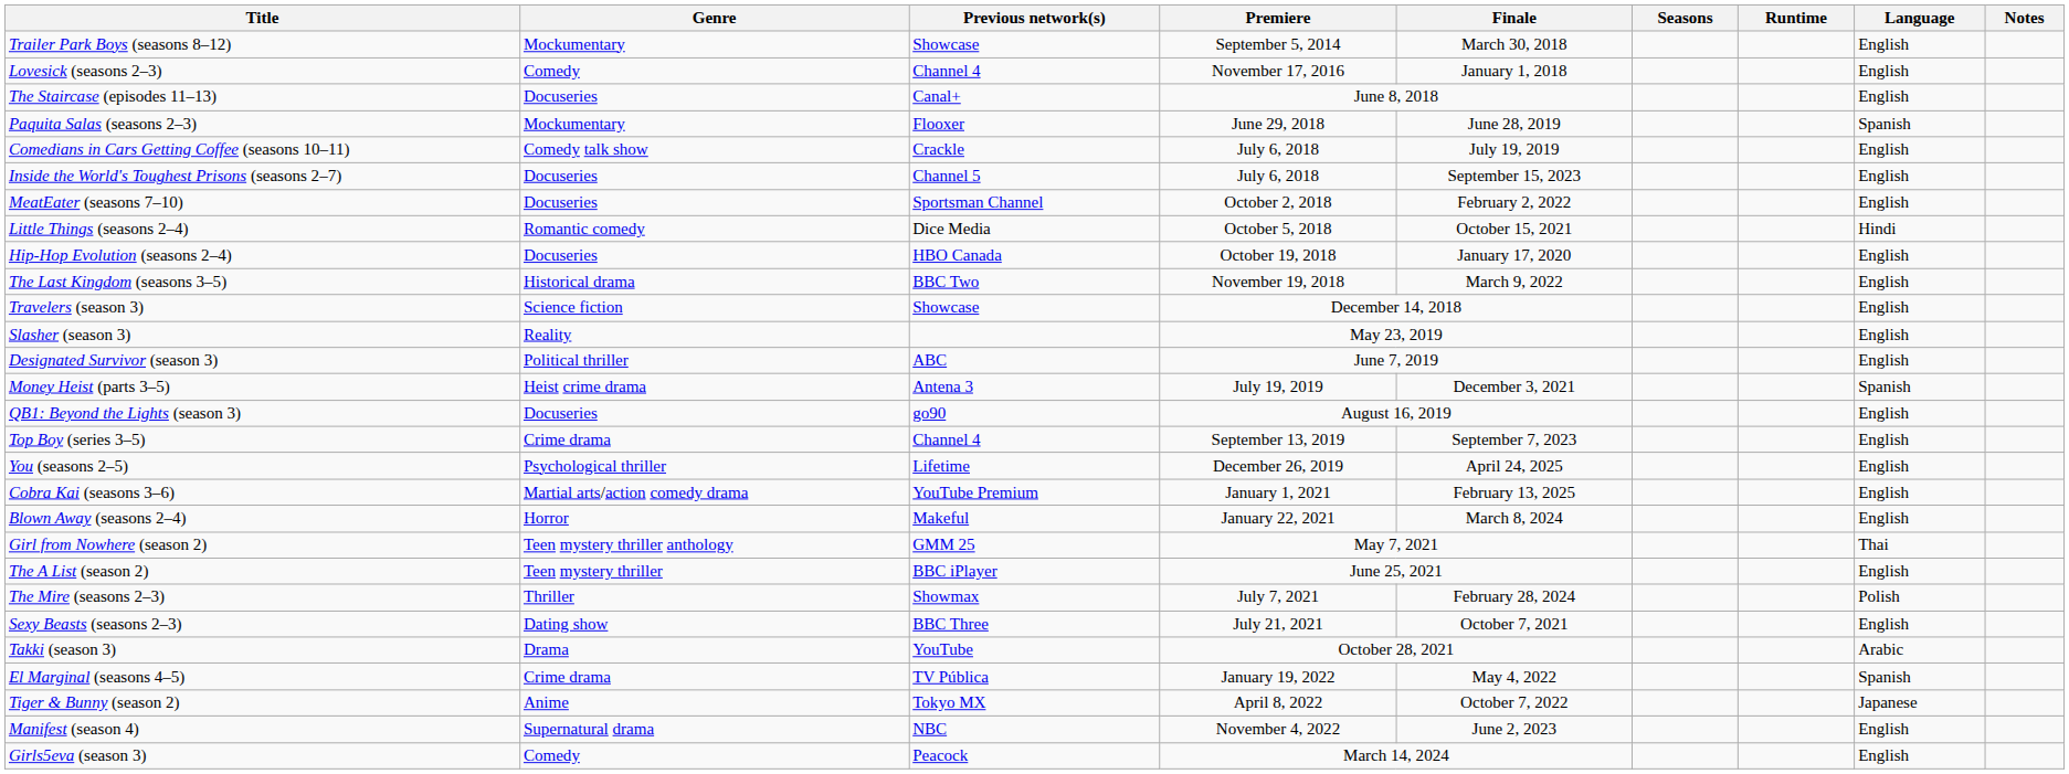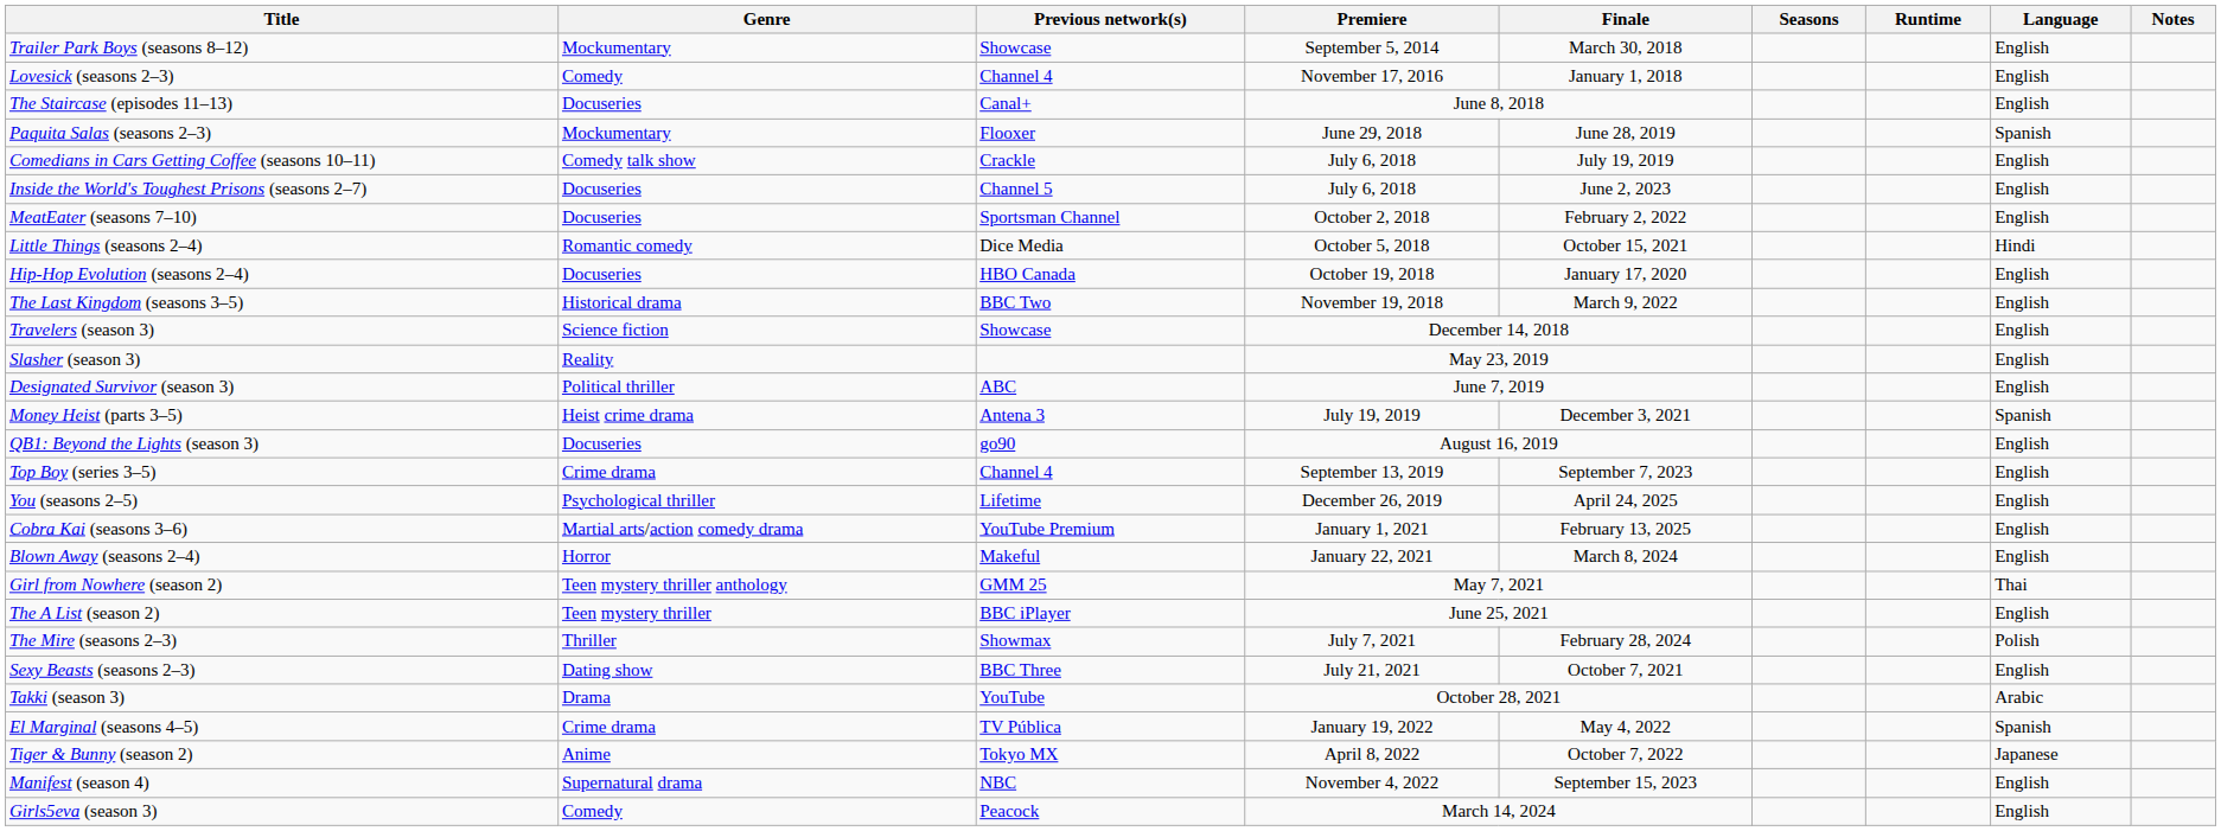Inside the World's Toughest Prisons (seasons 2–7) | Finale: September 15, 2023 -> June 2, 2023
Manifest (season 4) | Finale: June 2, 2023 -> September 15, 2023
